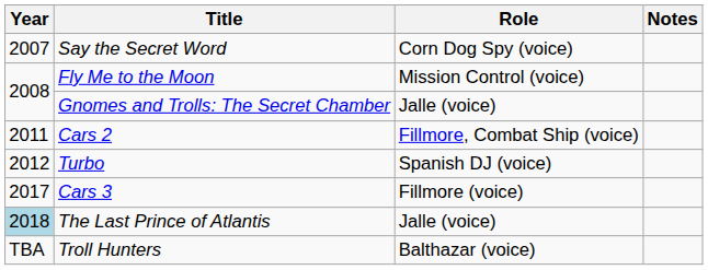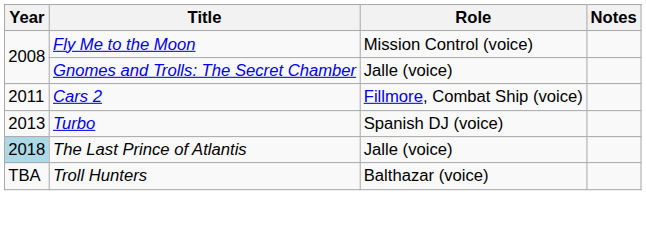- row: 2007 | Say the Secret Word | Corn Dog Spy (voice)
Turbo | Year: 2012 -> 2013
- row: 2017 | Cars 3 | Fillmore (voice)
